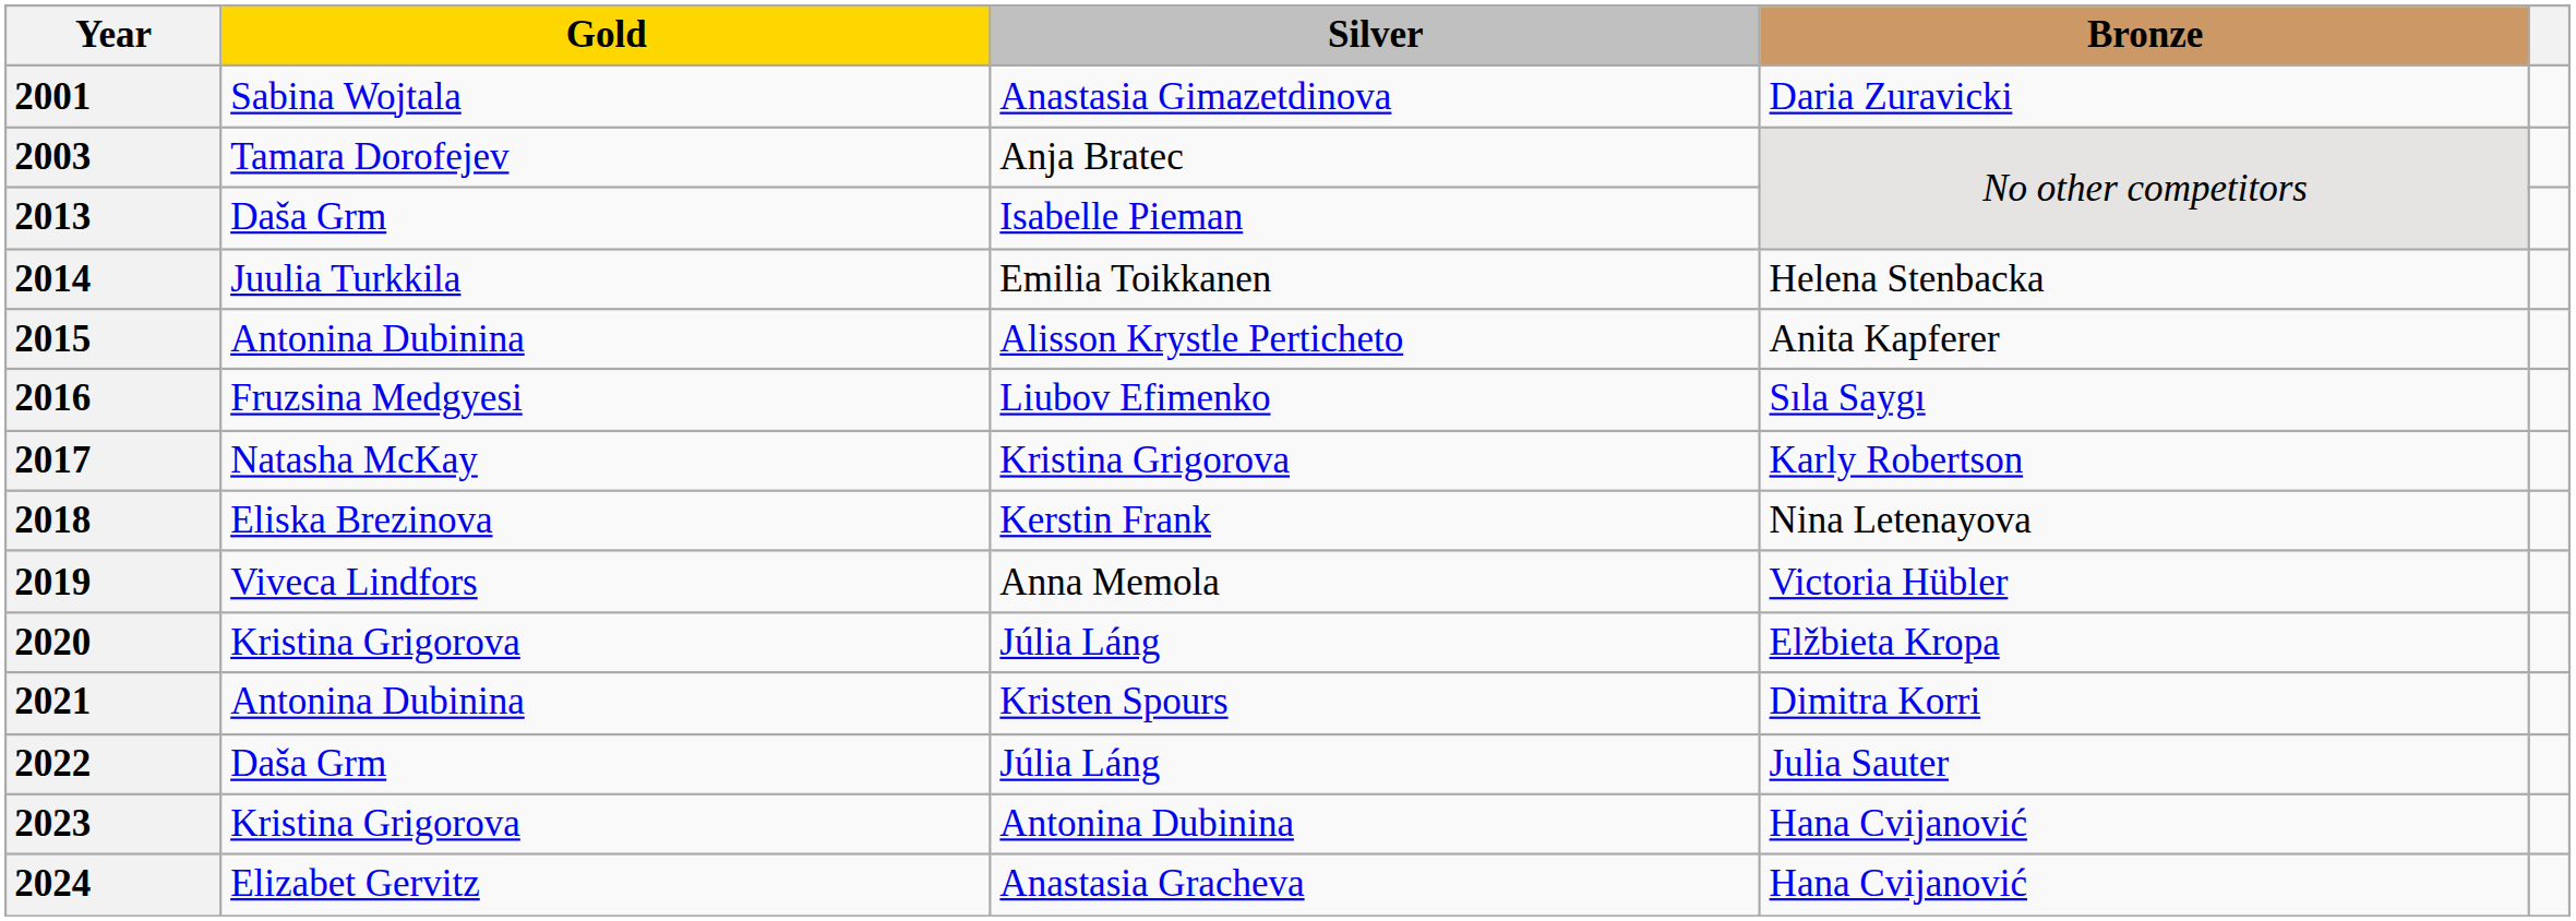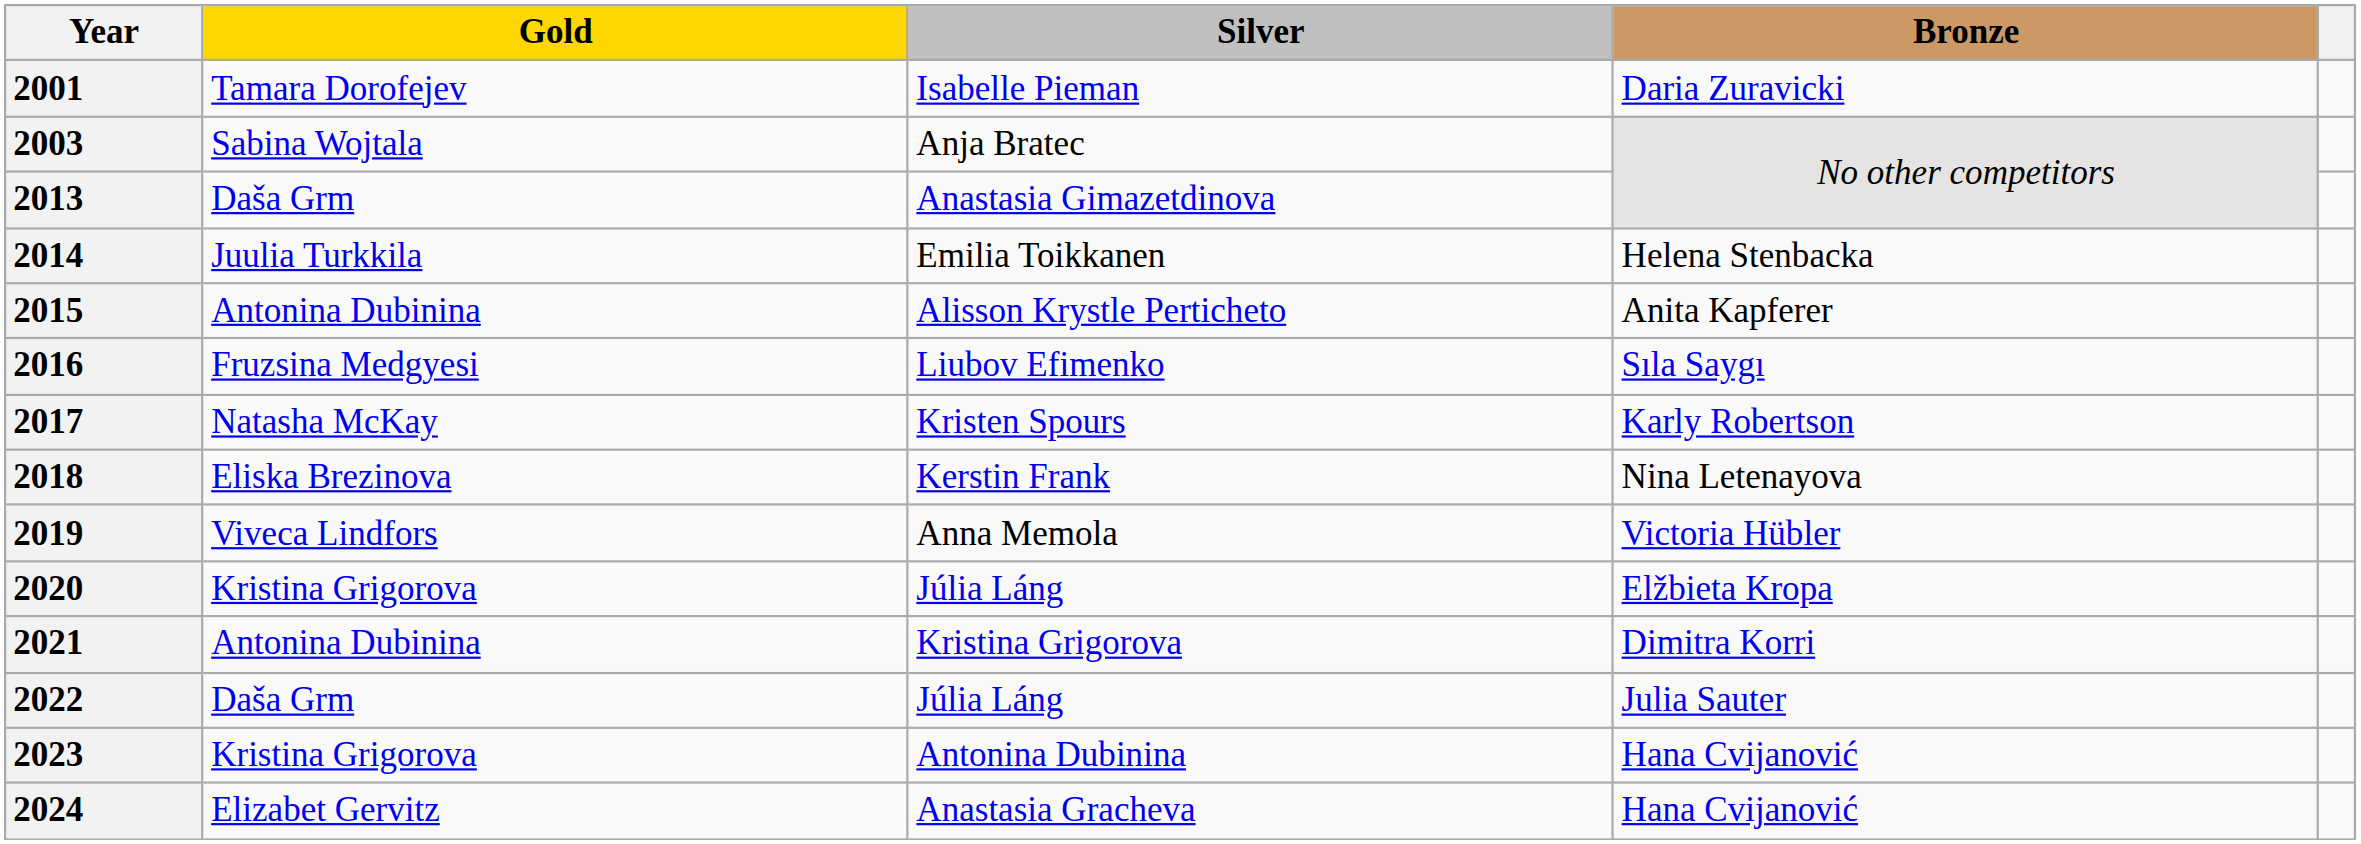2001 | Gold: Sabina Wojtala -> Tamara Dorofejev
2001 | Silver: Anastasia Gimazetdinova -> Isabelle Pieman
2003 | Gold: Tamara Dorofejev -> Sabina Wojtala
2013 | Silver: Isabelle Pieman -> Anastasia Gimazetdinova
2017 | Silver: Kristina Grigorova -> Kristen Spours
2021 | Silver: Kristen Spours -> Kristina Grigorova
